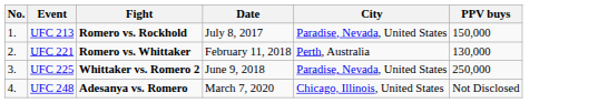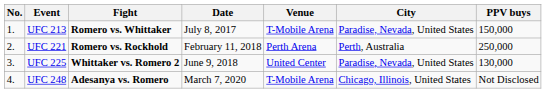+ column: Venue | T-Mobile Arena | Perth Arena | United Center | T-Mobile Arena
UFC 213 | Fight: Romero vs. Rockhold -> Romero vs. Whittaker
UFC 221 | Fight: Romero vs. Whittaker -> Romero vs. Rockhold
UFC 221 | PPV buys: 130,000 -> 250,000
UFC 225 | PPV buys: 250,000 -> 130,000
